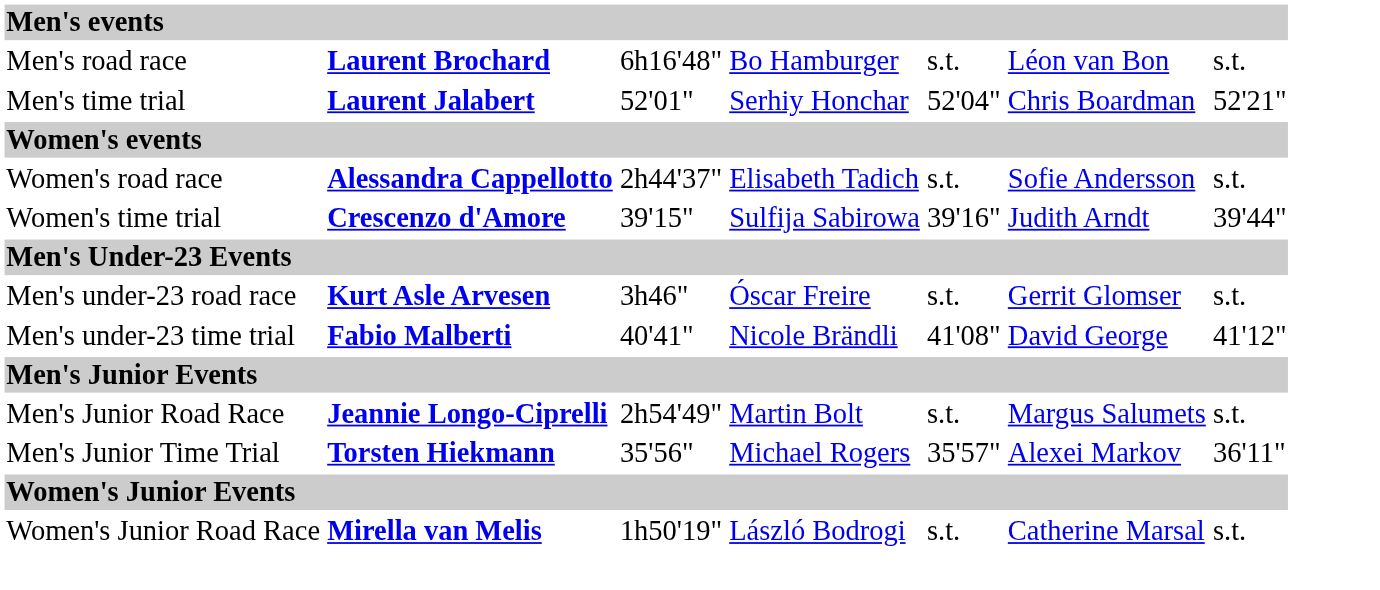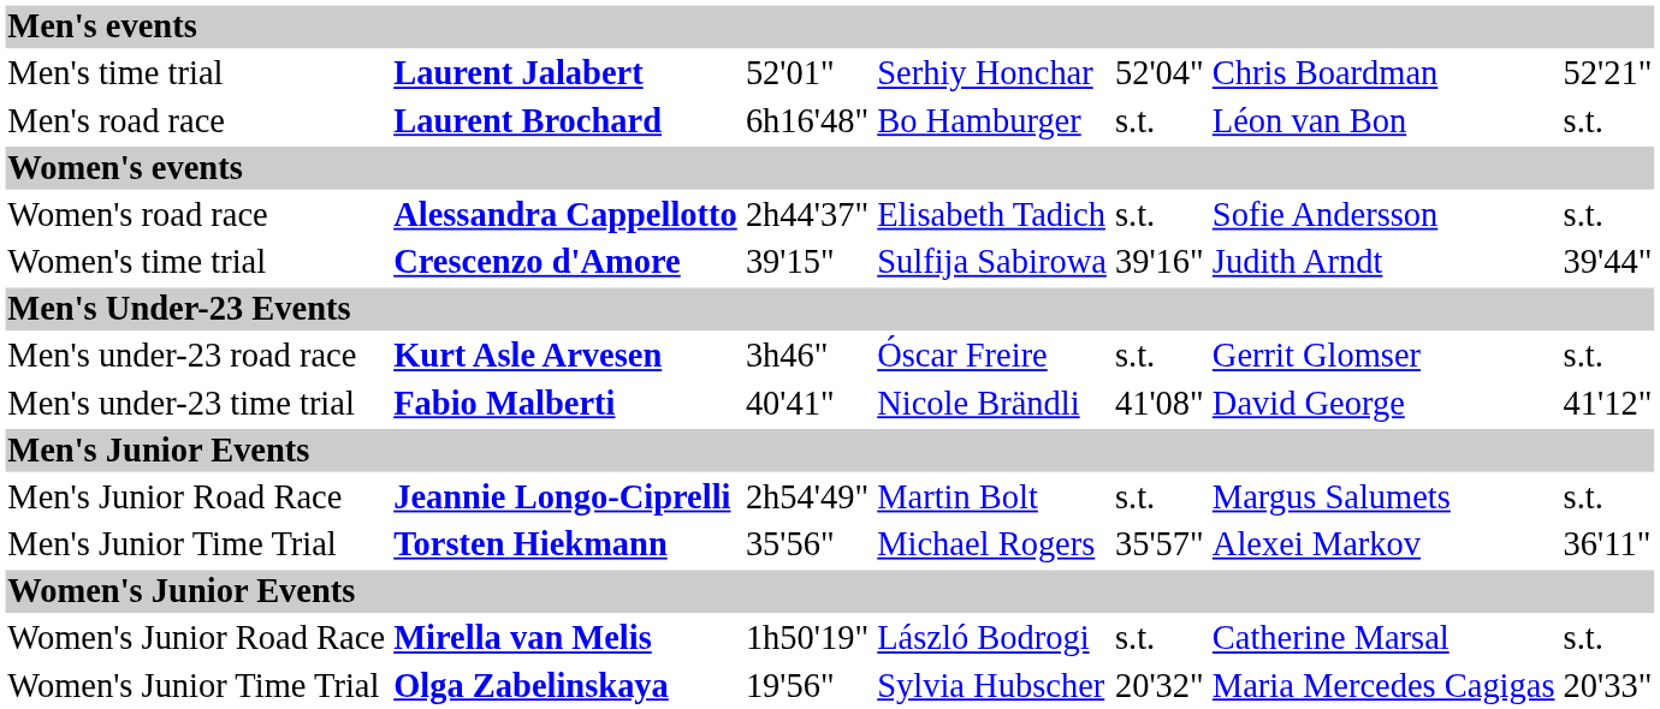rows swapped: Men's road race <-> Men's time trial
+ row: Women's Junior Time Trial | Olga Zabelinskaya | 19'56" | Sylvia Hubscher | 20'32" | Maria Mercedes Cagigas | 20'33"
